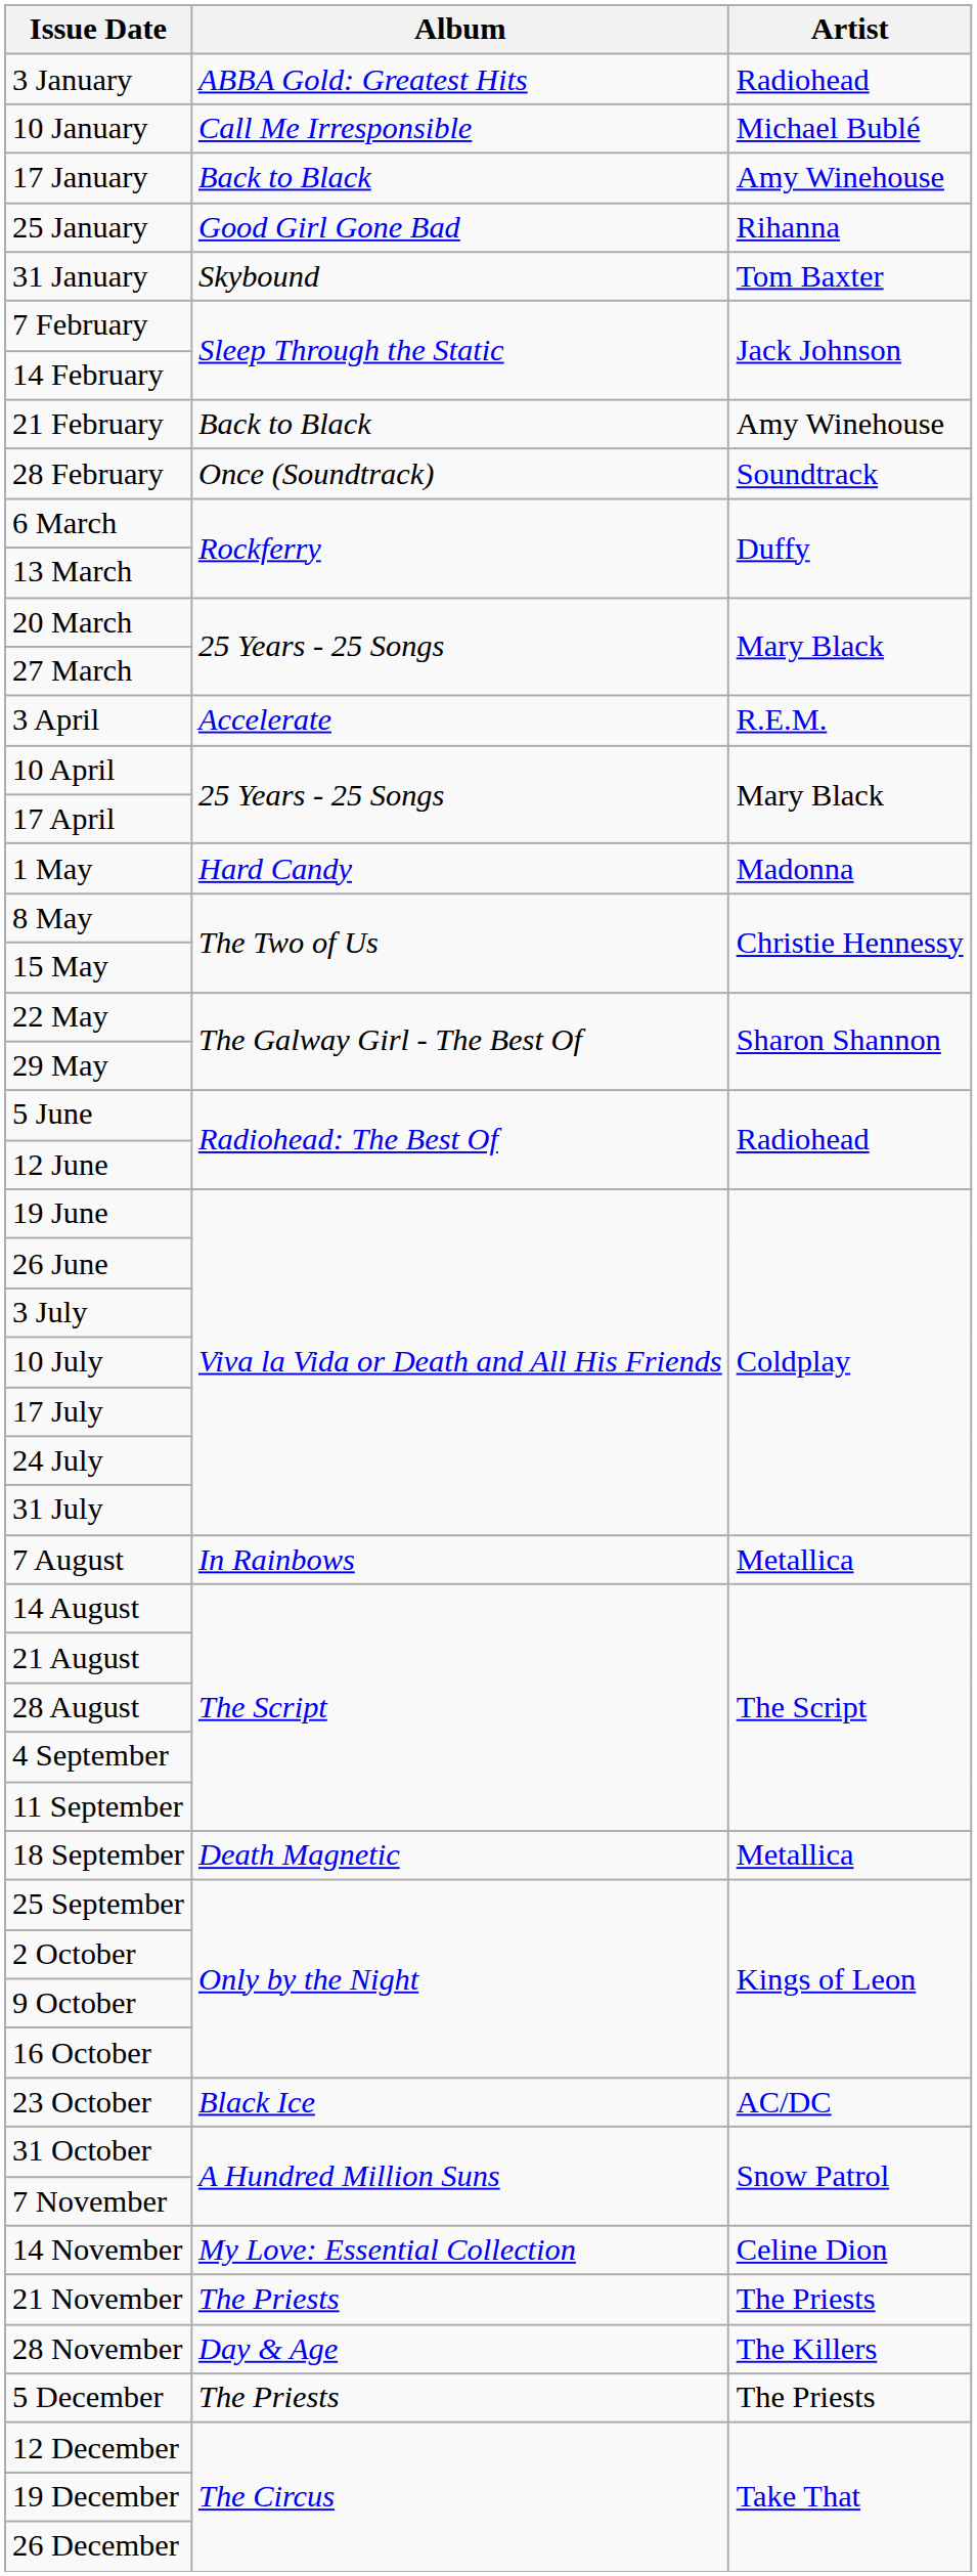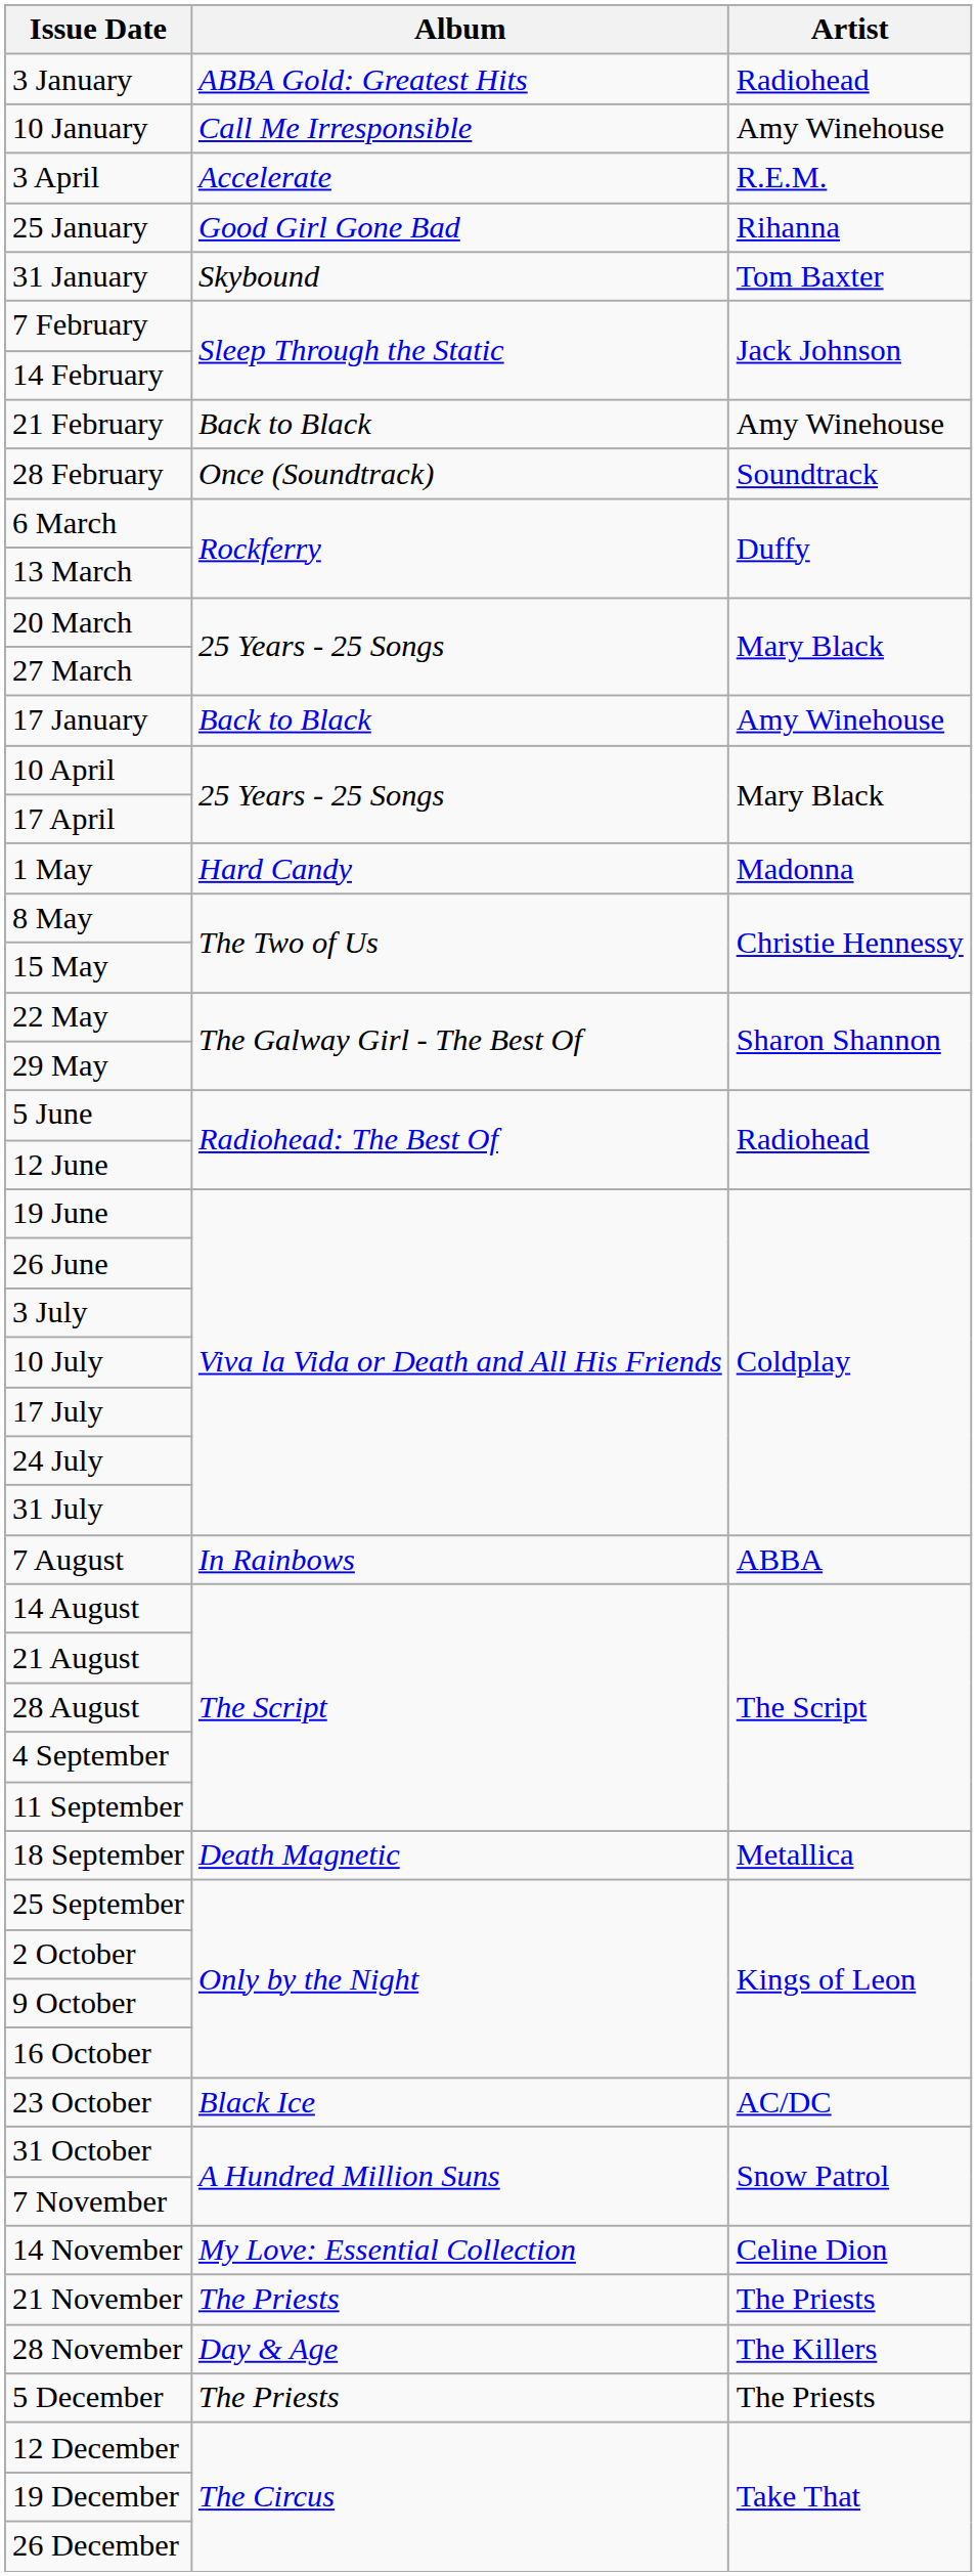10 January | Artist: Michael Bublé -> Amy Winehouse
rows swapped: 17 January <-> 3 April
7 August | Artist: Metallica -> ABBA
